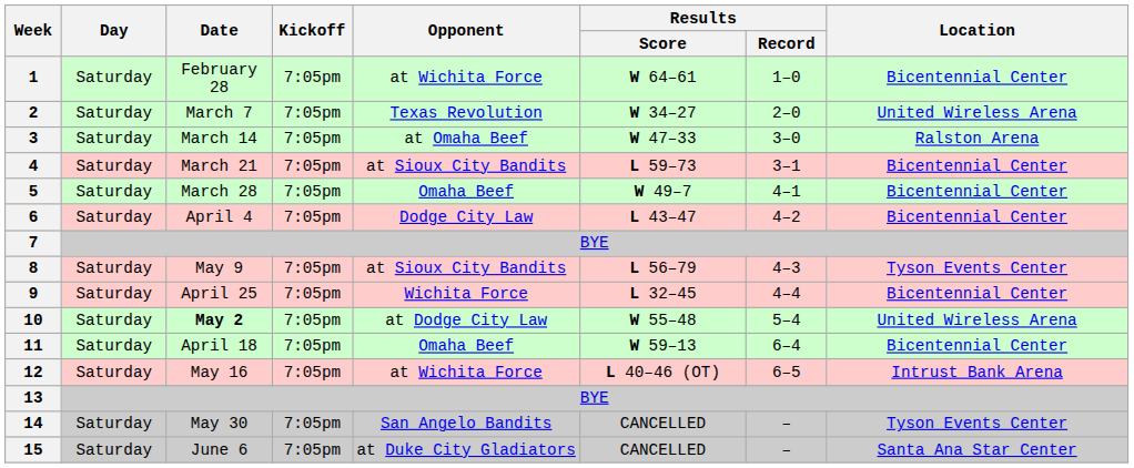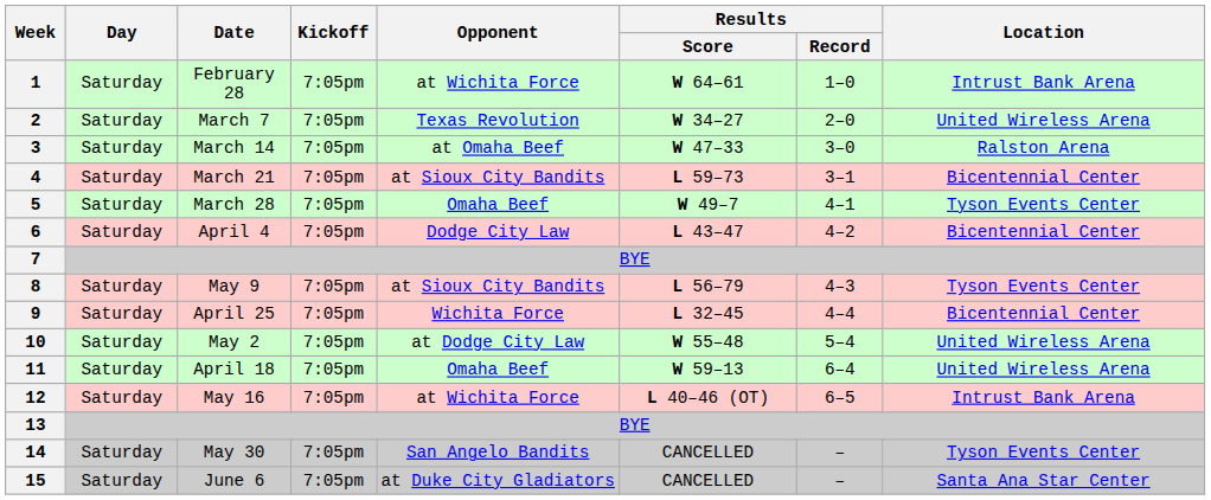1 | Location: Bicentennial Center -> Intrust Bank Arena
5 | Location: Bicentennial Center -> Tyson Events Center
10 | Date: bold -> normal
11 | Location: Bicentennial Center -> United Wireless Arena
